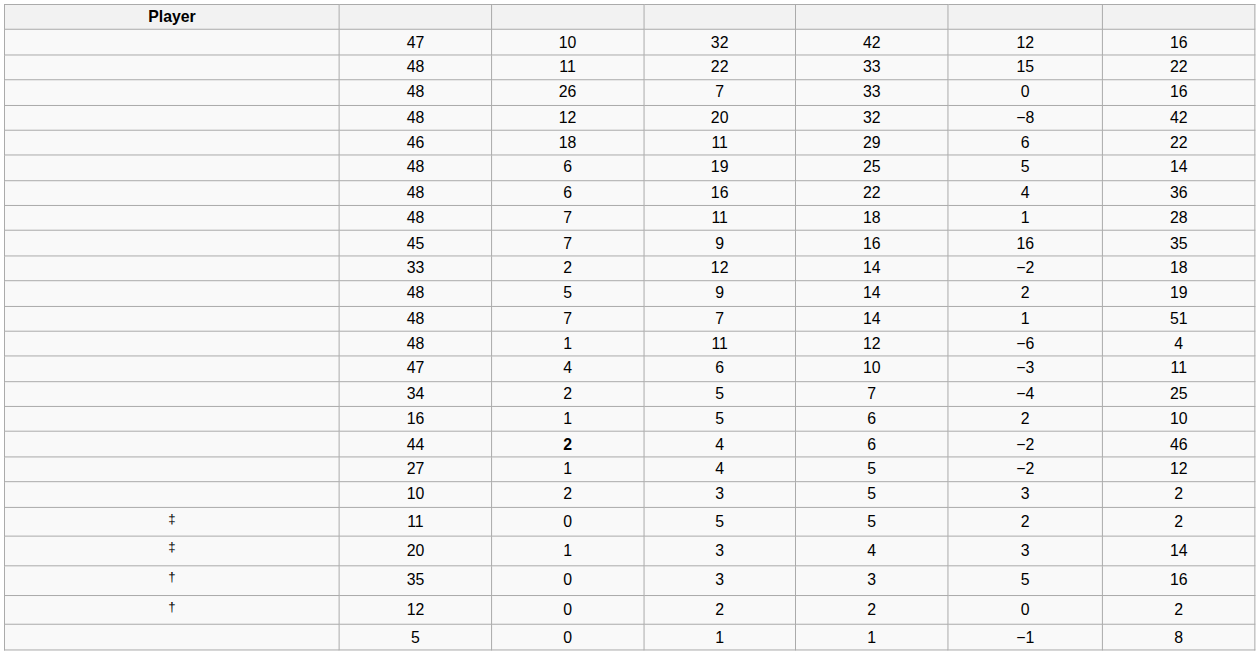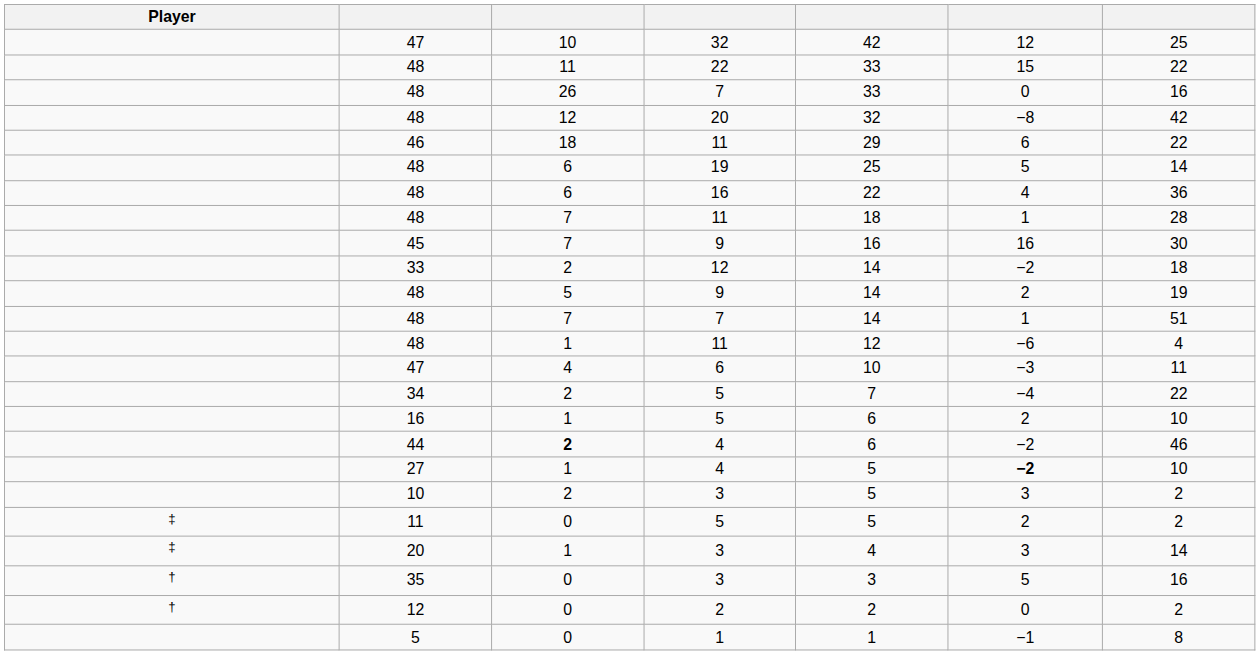47 / 32 | column 7: 16 -> 25
45 | column 7: 35 -> 30
34 | column 7: 25 -> 22
27 | column 6: normal -> bold
27 | column 7: 12 -> 10
